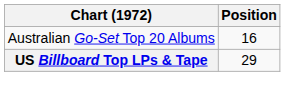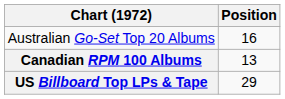+ row: Canadian RPM 100 Albums | 13
